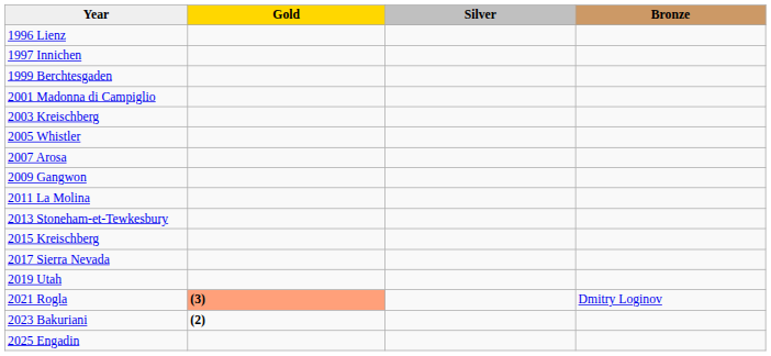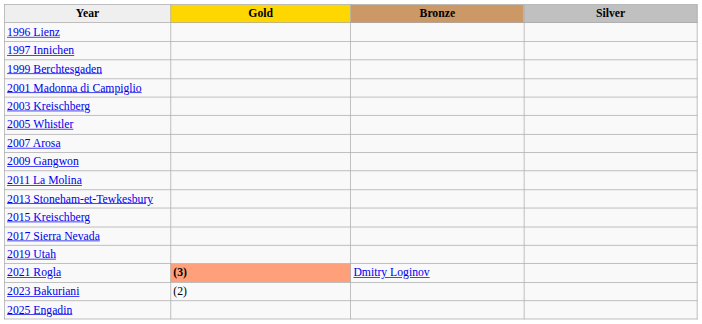columns swapped: Silver <-> Bronze
2023 Bakuriani | Gold: bold -> normal
